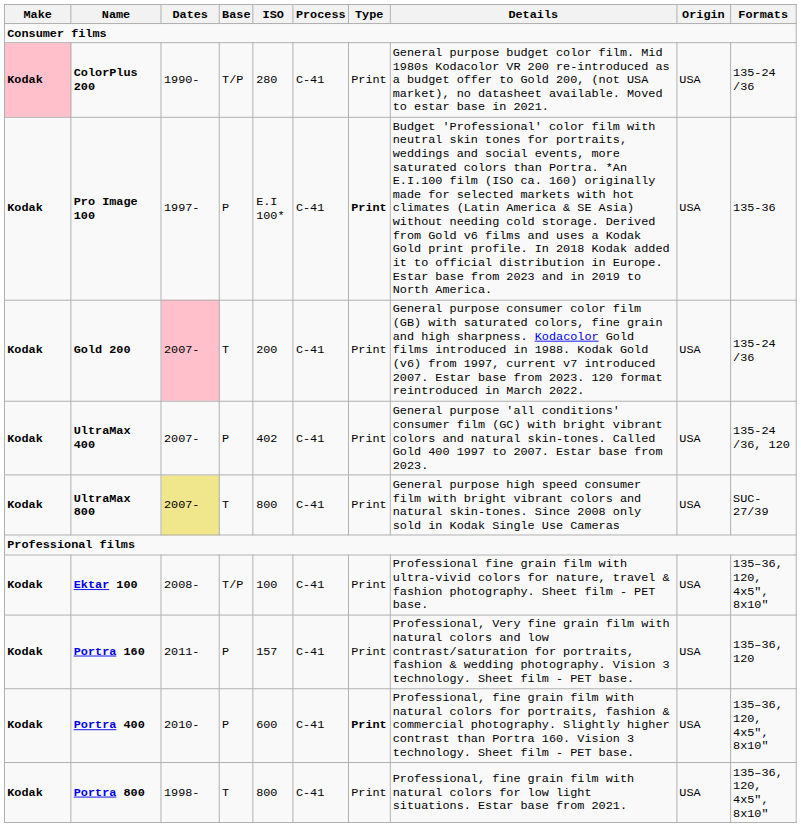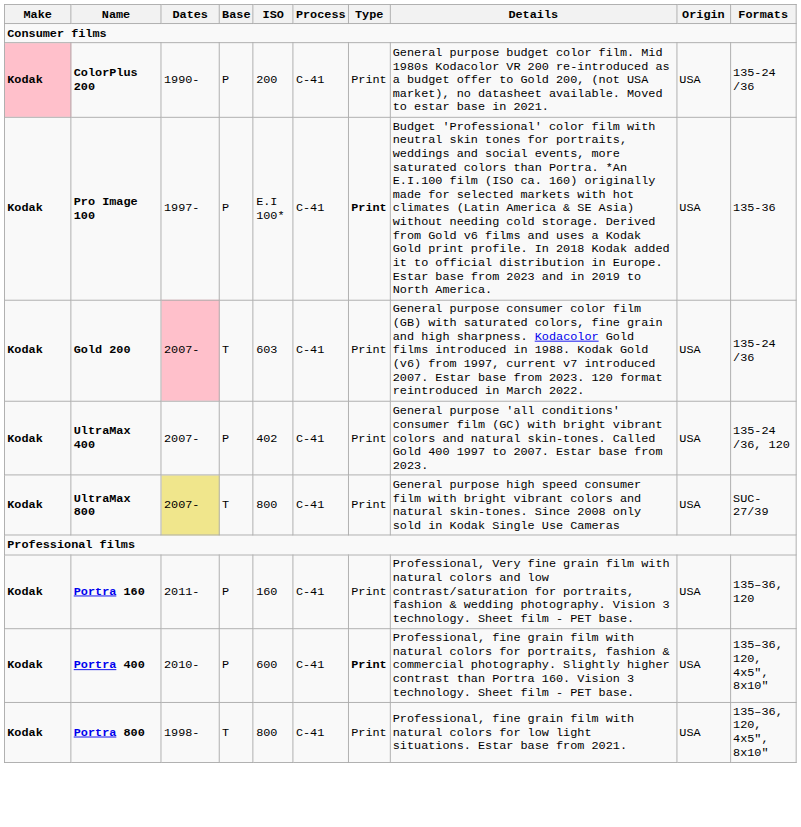ColorPlus 200 | Base: T/P -> P
ColorPlus 200 | ISO: 280 -> 200
Gold 200 | ISO: 200 -> 603
- row: Kodak | Ektar 100 | 2008- | T/P | 100 | C-41 | Print | Professional fine grain film with ultra-vivid colors for nature, travel & fashion photography. Sheet film - PET base. | USA | 135–36, 120, 4x5", 8x10"
Portra 160 | ISO: 157 -> 160
